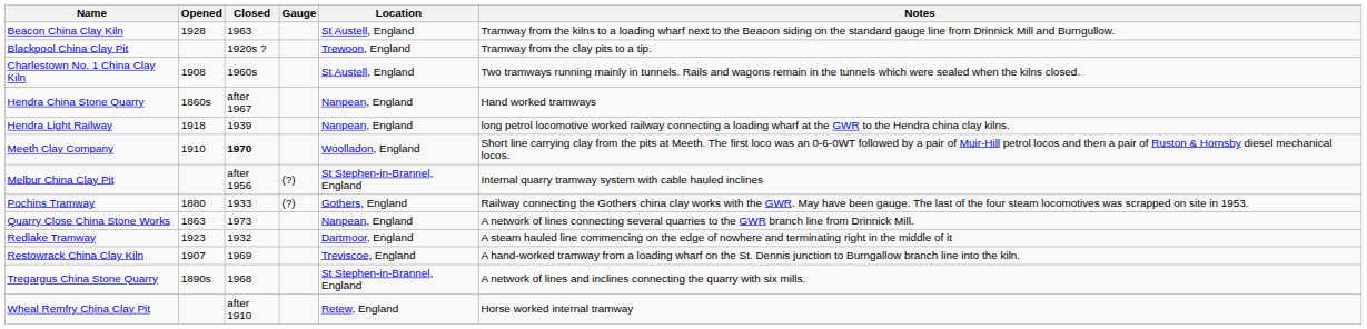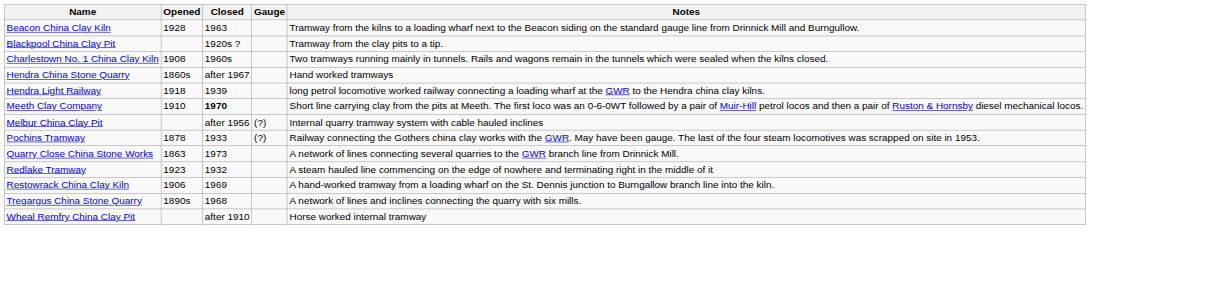- column: Location | St Austell, England | Trewoon, England | St Austell, England | Nanpean, England | Nanpean, England | Woolladon, England | St Stephen-in-Brannel, England | Gothers, England | Nanpean, England | Dartmoor, England | Treviscoe, England | St Stephen-in-Brannel, England | Retew, England
Pochins Tramway | Opened: 1880 -> 1878
Restowrack China Clay Kiln | Opened: 1907 -> 1906
